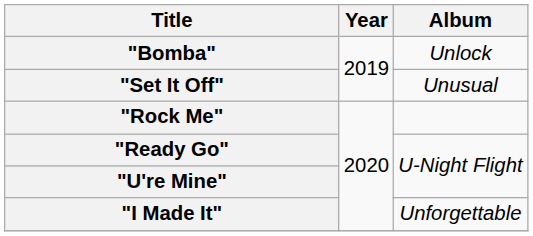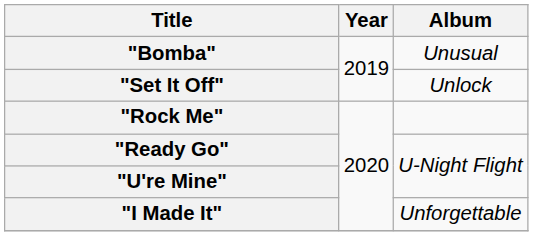"Bomba" | Album: Unlock -> Unusual
"Set It Off" | Album: Unusual -> Unlock
